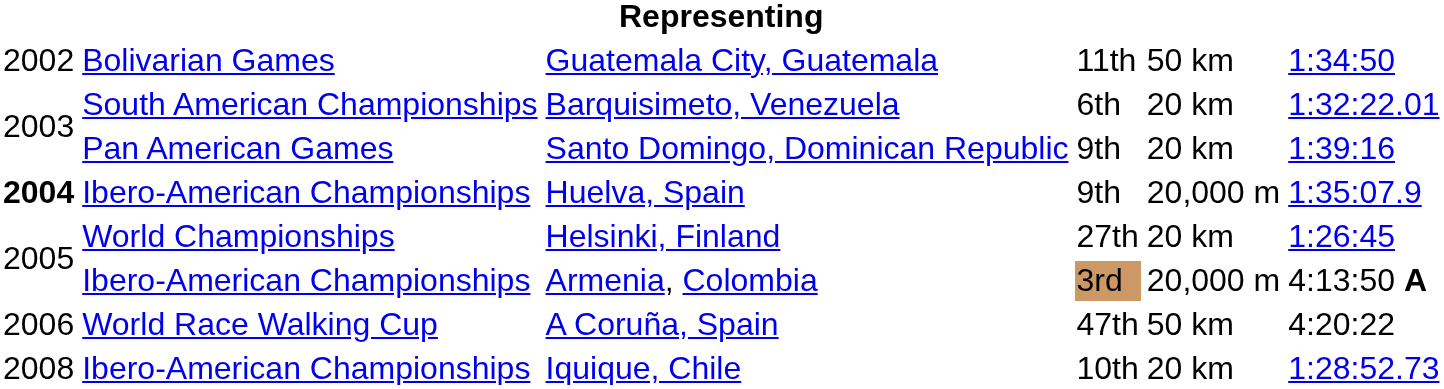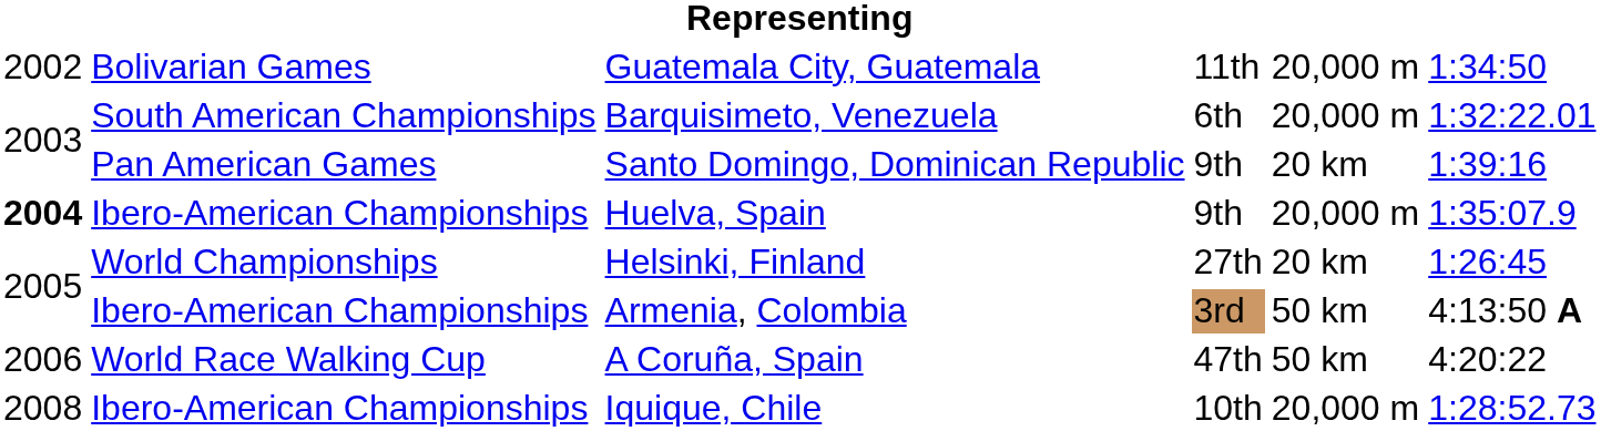Guatemala City, Guatemala | column 5: 50 km -> 20,000 m
Barquisimeto, Venezuela | column 5: 20 km -> 20,000 m
Armenia, Colombia | column 5: 20,000 m -> 50 km
Iquique, Chile | column 5: 20 km -> 20,000 m
